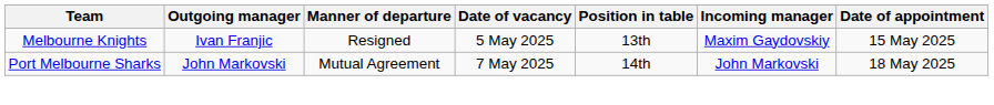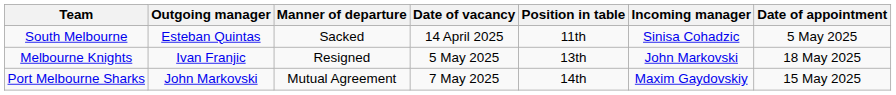+ row: South Melbourne | Esteban Quintas | Sacked | 14 April 2025 | 11th | Sinisa Cohadzic | 5 May 2025
Melbourne Knights | Incoming manager: Maxim Gaydovskiy -> John Markovski
Melbourne Knights | Date of appointment: 15 May 2025 -> 18 May 2025
Port Melbourne Sharks | Incoming manager: John Markovski -> Maxim Gaydovskiy
Port Melbourne Sharks | Date of appointment: 18 May 2025 -> 15 May 2025
